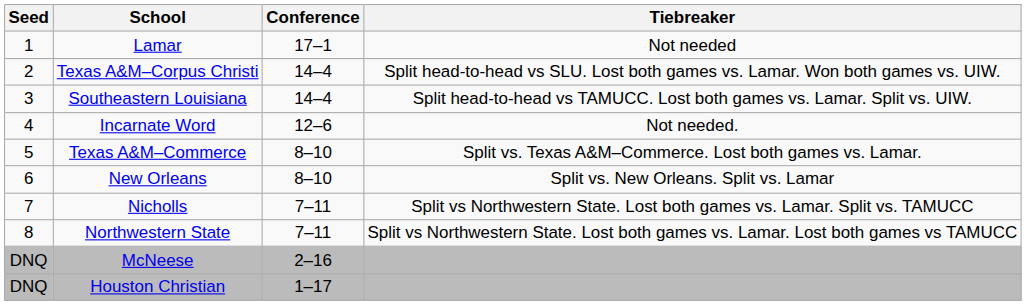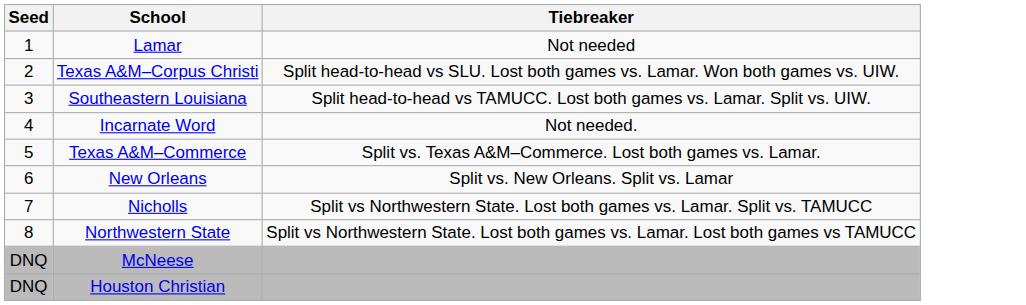- column: Conference | 17–1 | 14–4 | 14–4 | 12–6 | 8–10 | 8–10 | 7–11 | 7–11 | 2–16 | 1–17
